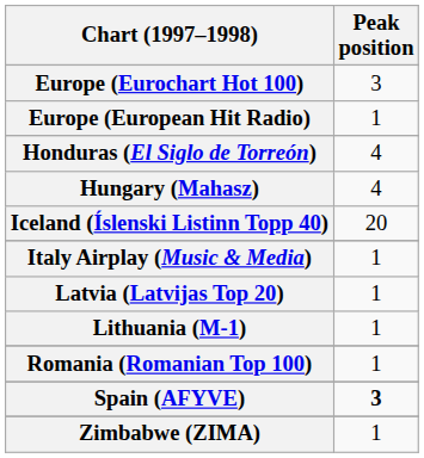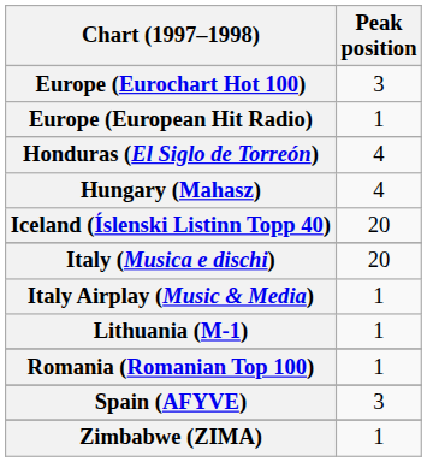+ row: Italy (Musica e dischi) | 20
- row: Latvia (Latvijas Top 20) | 1
Spain (AFYVE) | Peak position: bold -> normal
